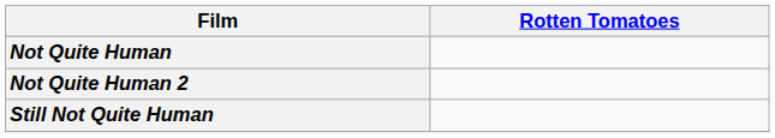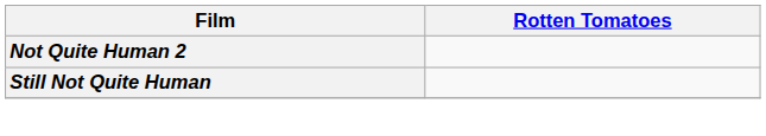- row: Not Quite Human
